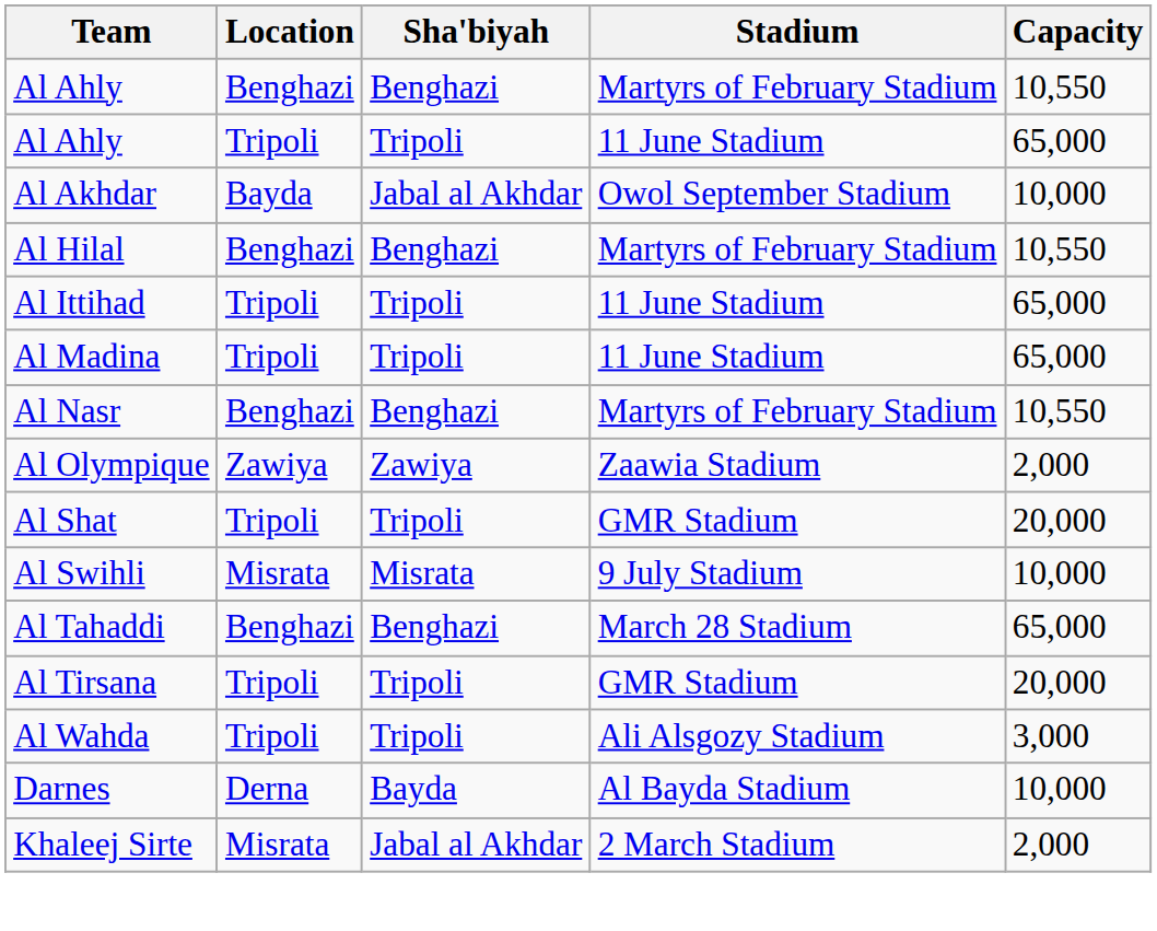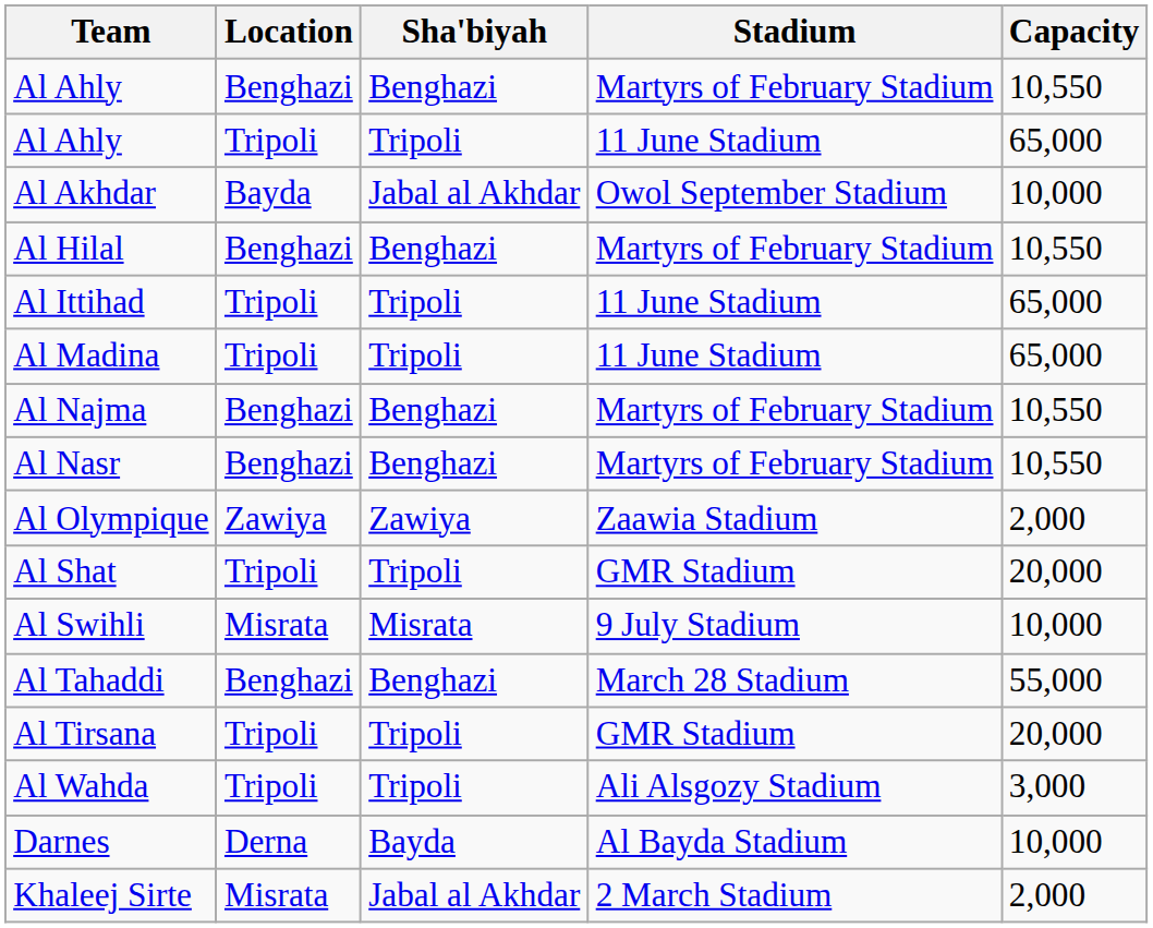+ row: Al Najma | Benghazi | Benghazi | Martyrs of February Stadium | 10,550
Al Tahaddi | Capacity: 65,000 -> 55,000
